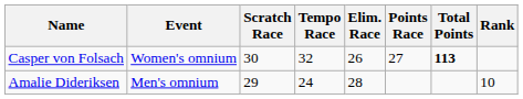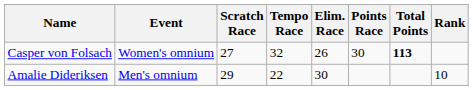Casper von Folsach | Scratch Race: 30 -> 27
Casper von Folsach | Points Race: 27 -> 30
Amalie Dideriksen | Tempo Race: 24 -> 22
Amalie Dideriksen | Elim. Race: 28 -> 30
